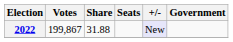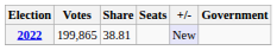2022 | Votes: 199,867 -> 199,865
2022 | Share: 31.88 -> 38.81
